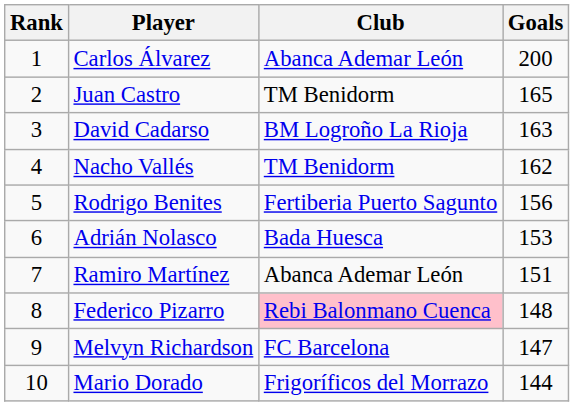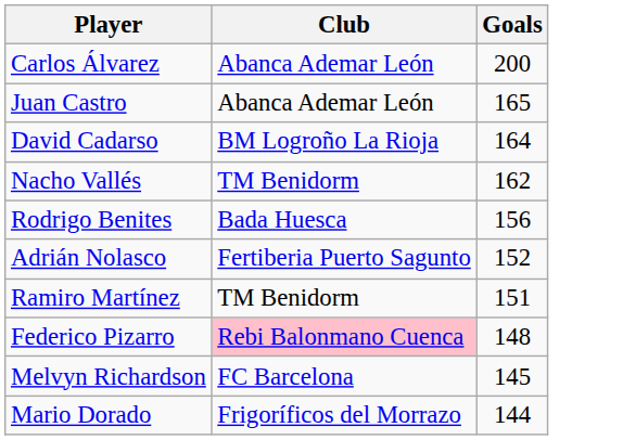- column: Rank | 1 | 2 | 3 | 4 | 5 | 6 | 7 | 8 | 9 | 10
Juan Castro | Club: TM Benidorm -> Abanca Ademar León
David Cadarso | Goals: 163 -> 164
Rodrigo Benites | Club: Fertiberia Puerto Sagunto -> Bada Huesca
Adrián Nolasco | Club: Bada Huesca -> Fertiberia Puerto Sagunto
Adrián Nolasco | Goals: 153 -> 152
Ramiro Martínez | Club: Abanca Ademar León -> TM Benidorm
Melvyn Richardson | Goals: 147 -> 145
